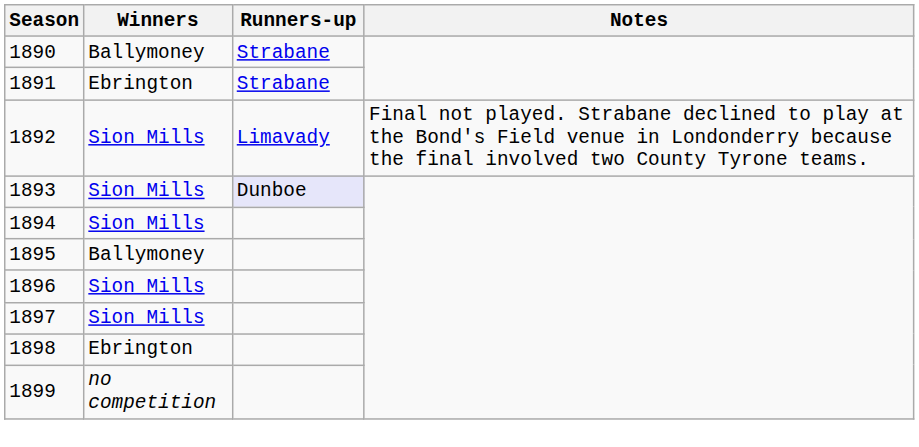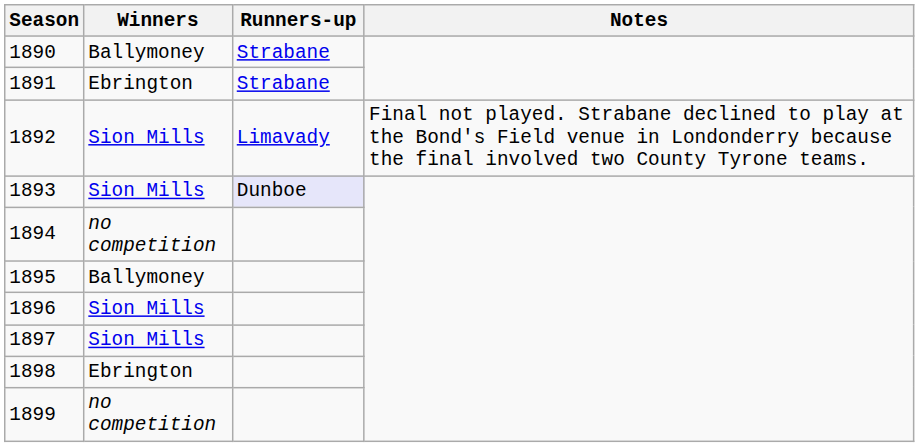1894 | Winners: Sion Mills -> no competition
